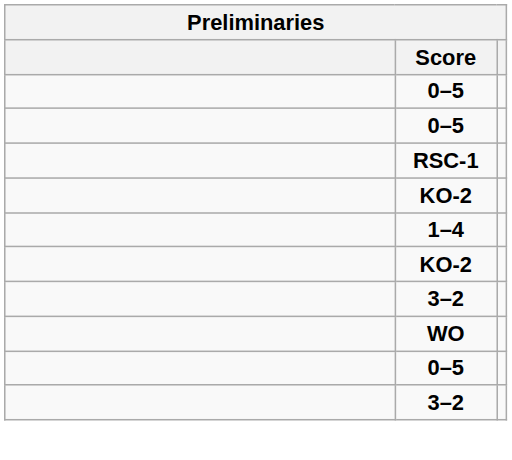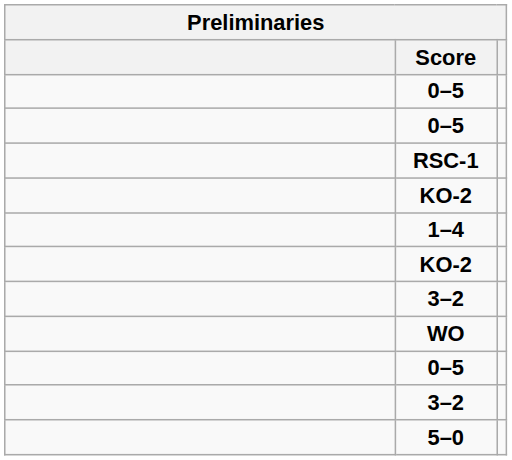+ row: 5–0
